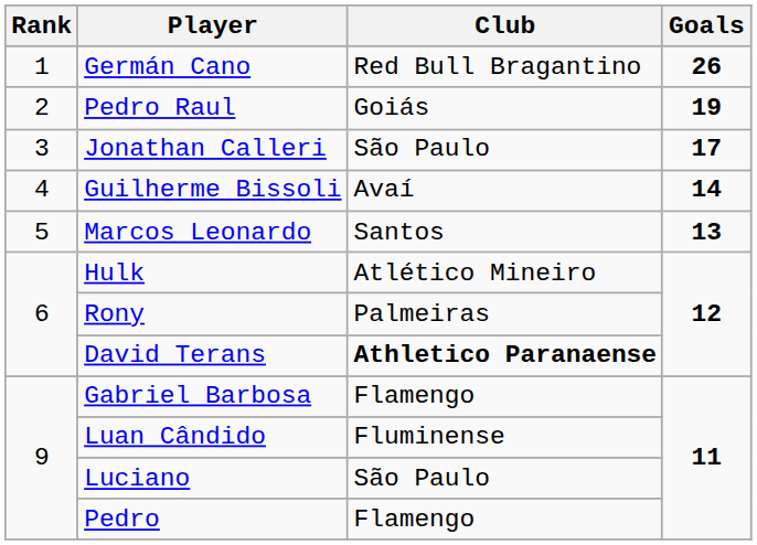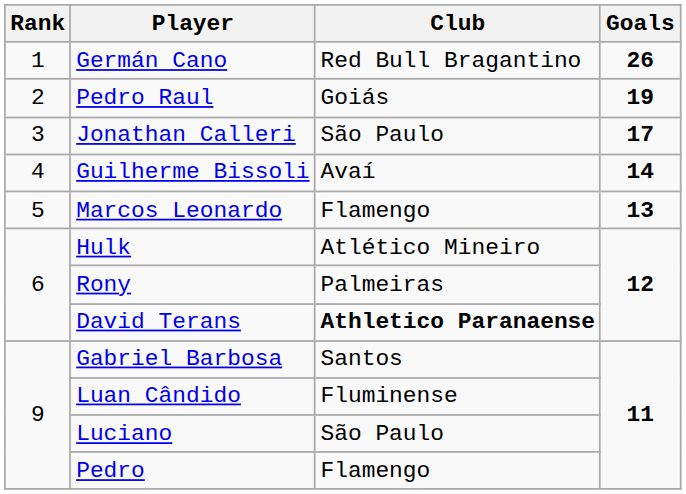Marcos Leonardo | Club: Santos -> Flamengo
Gabriel Barbosa | Club: Flamengo -> Santos
